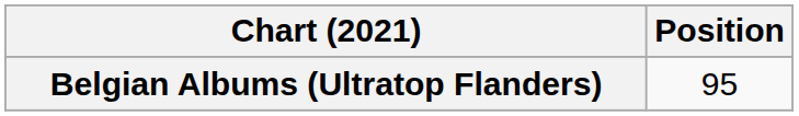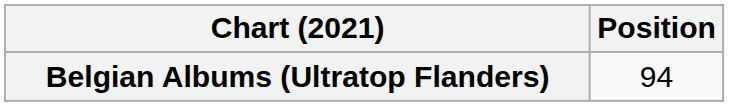Belgian Albums (Ultratop Flanders) | Position: 95 -> 94
